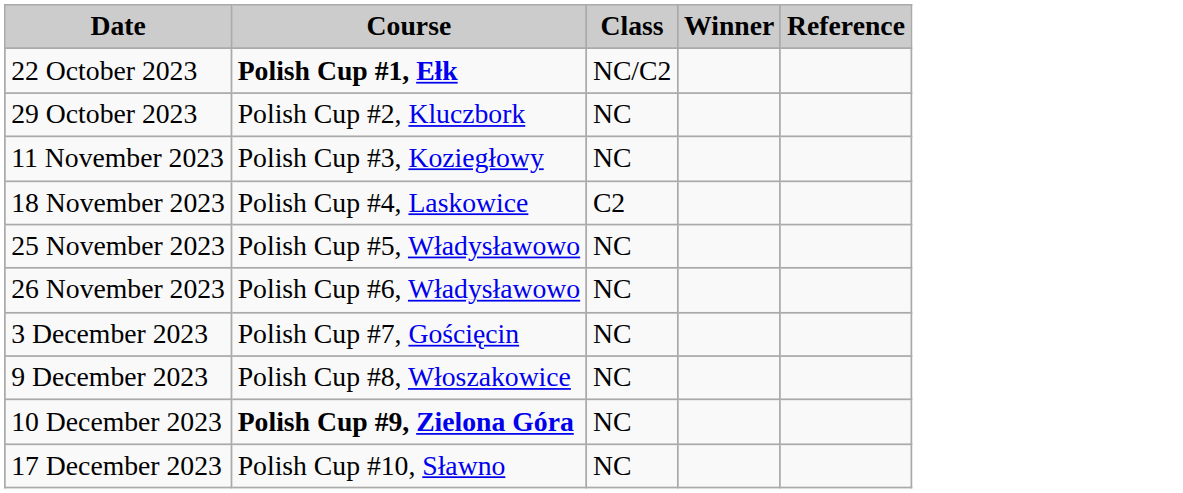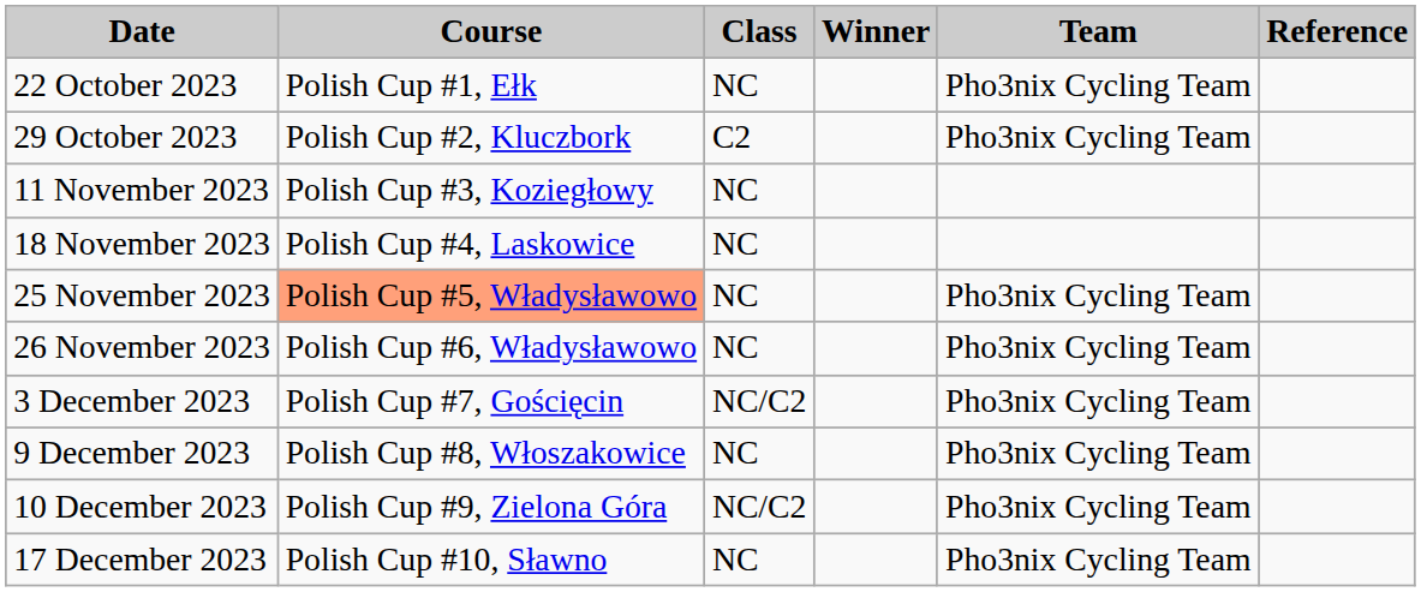+ column: Team | Pho3nix Cycling Team | Pho3nix Cycling Team | Pho3nix Cycling Team | Pho3nix Cycling Team | Pho3nix Cycling Team | Pho3nix Cycling Team | Pho3nix Cycling Team | Pho3nix Cycling Team
22 October 2023 | Course: bold -> normal
22 October 2023 | Class: NC/C2 -> NC
29 October 2023 | Class: NC -> C2
18 November 2023 | Class: C2 -> NC
25 November 2023 | Course: no background -> lightsalmon background
3 December 2023 | Class: NC -> NC/C2
10 December 2023 | Course: bold -> normal
10 December 2023 | Class: NC -> NC/C2
